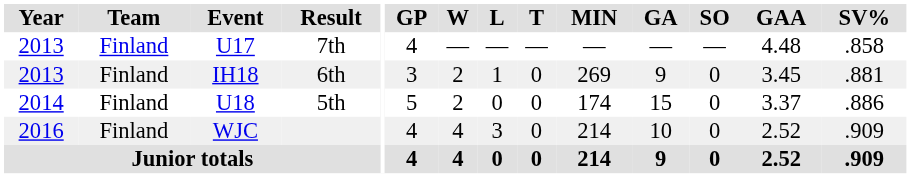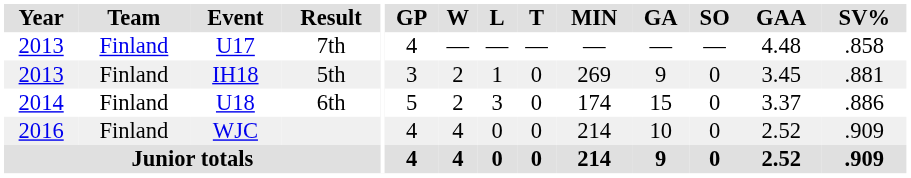IH18 | Result: 6th -> 5th
U18 | Result: 5th -> 6th
U18 | L: 0 -> 3
WJC | L: 3 -> 0
